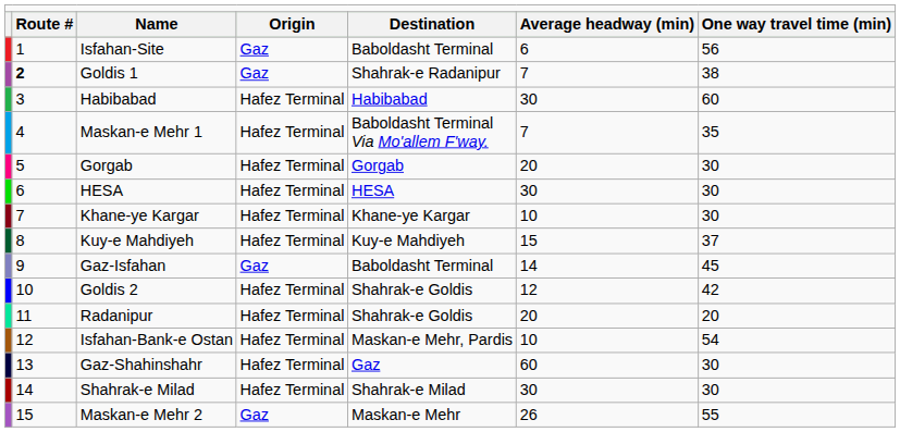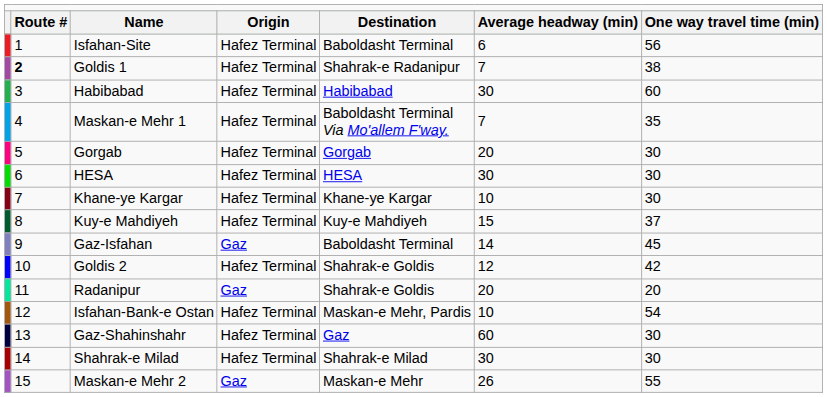Isfahan-Site | column 4: Gaz -> Hafez Terminal
Goldis 1 | column 4: Gaz -> Hafez Terminal
Radanipur | column 4: Hafez Terminal -> Gaz
